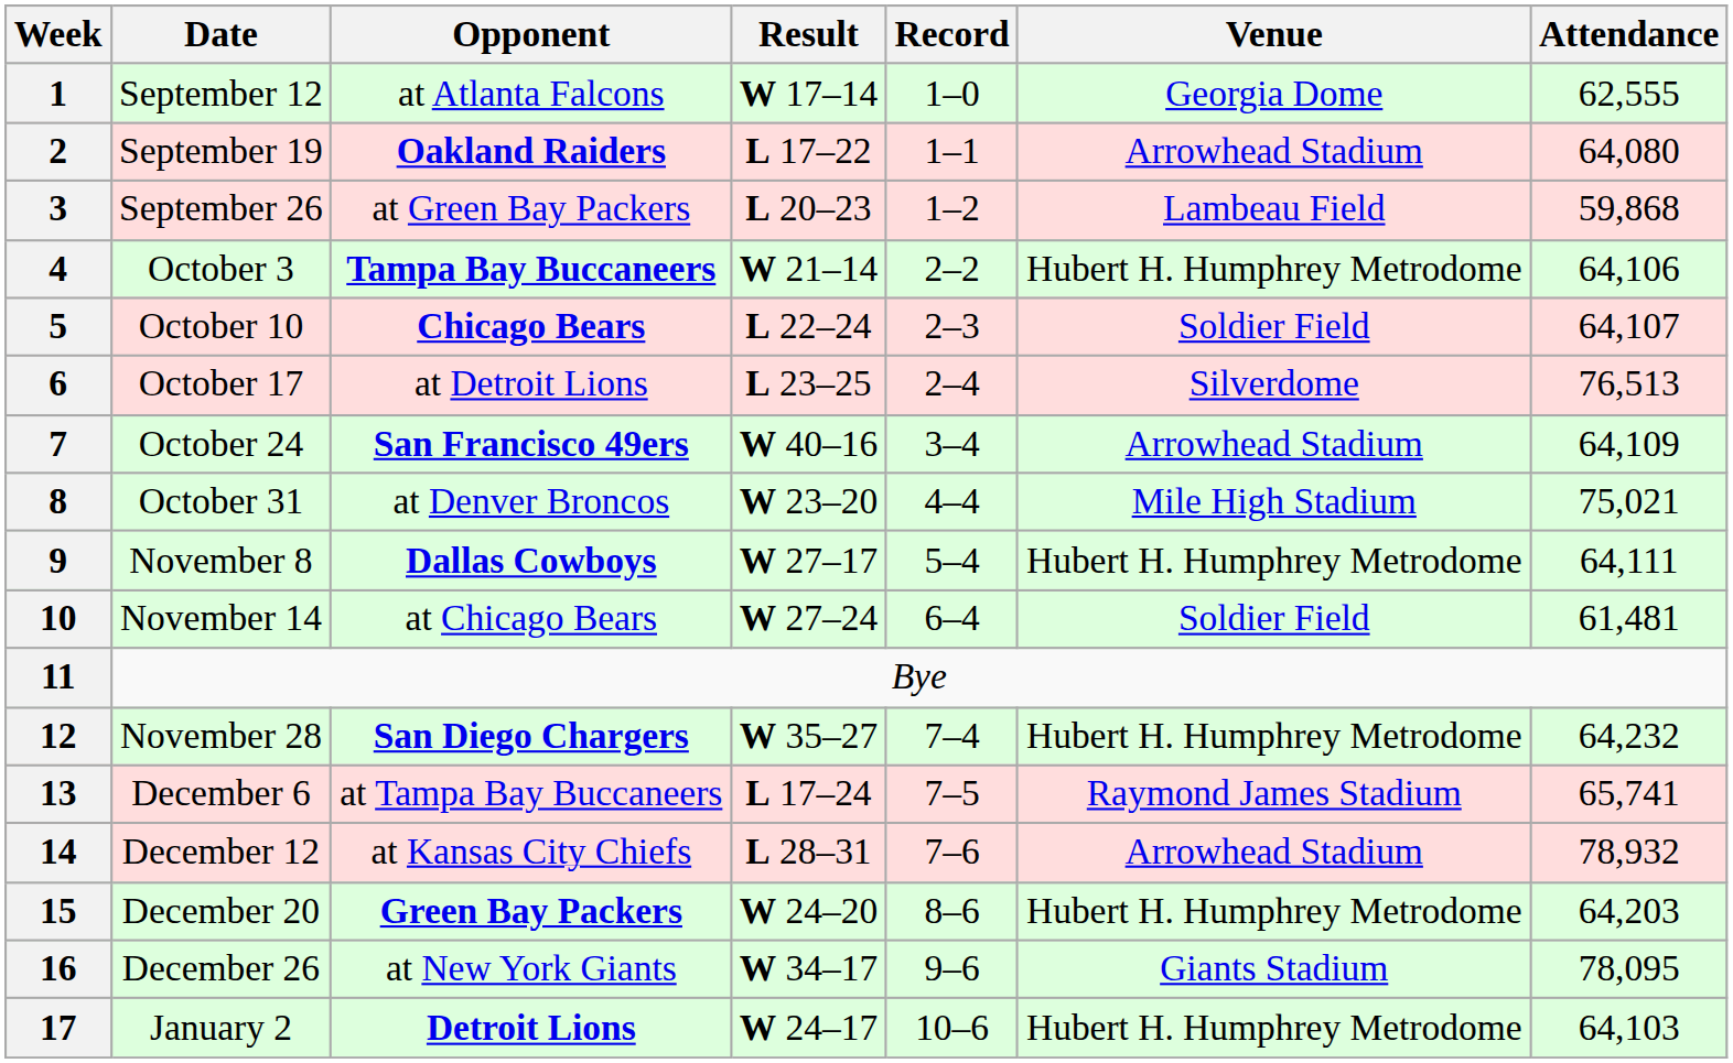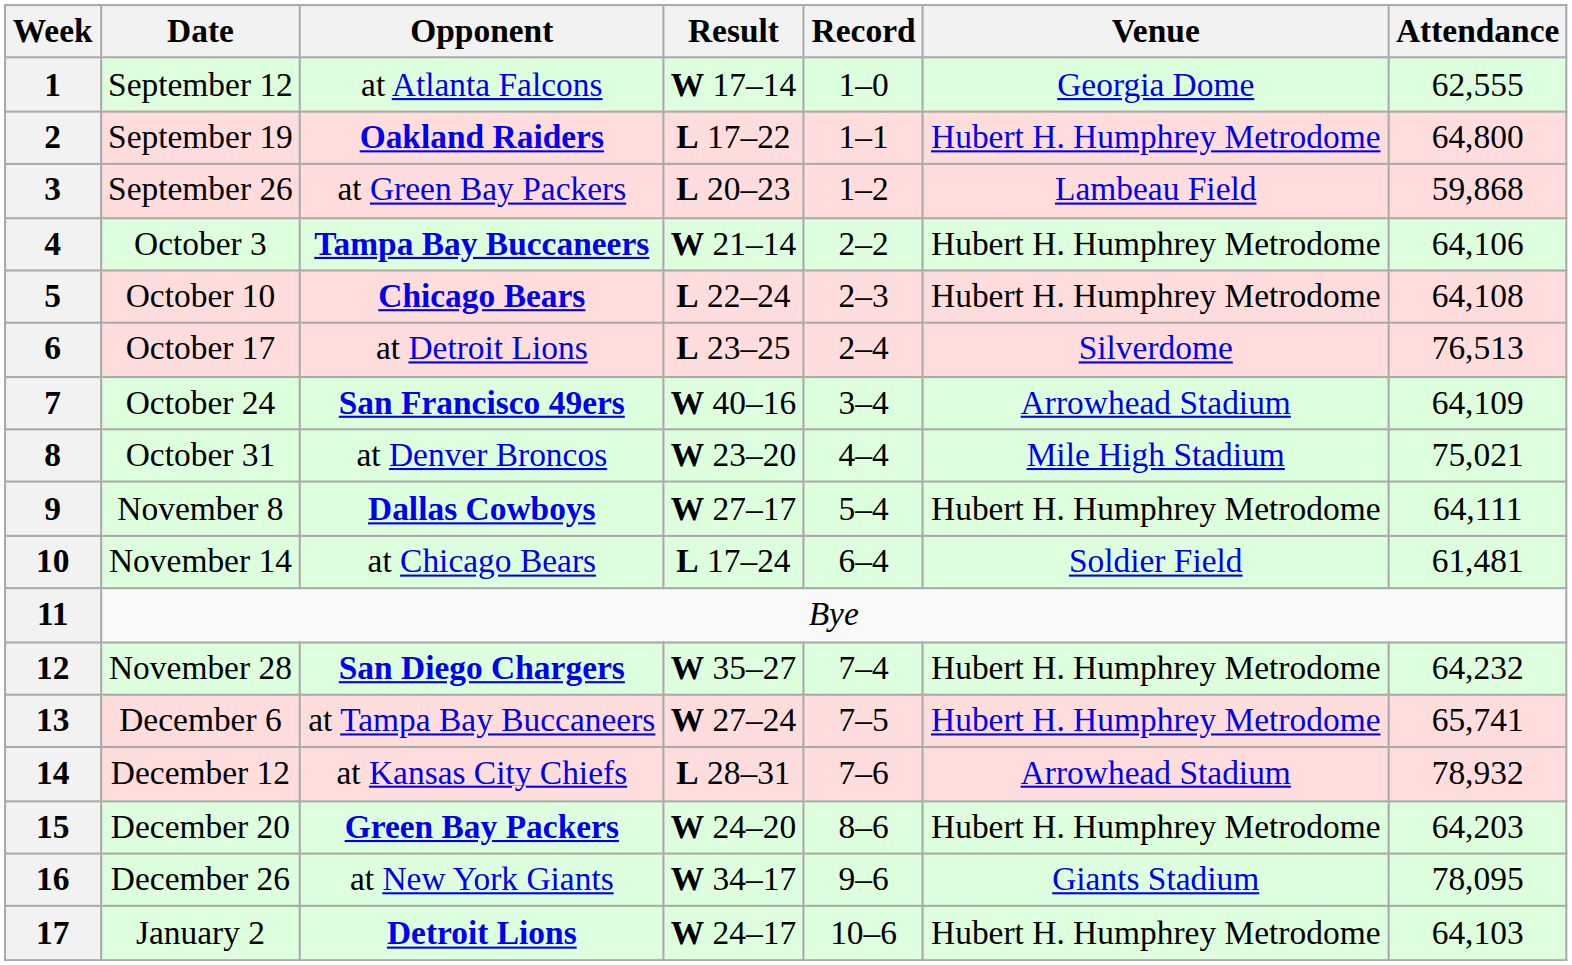2 | Venue: Arrowhead Stadium -> Hubert H. Humphrey Metrodome
2 | Attendance: 64,080 -> 64,800
5 | Venue: Soldier Field -> Hubert H. Humphrey Metrodome
5 | Attendance: 64,107 -> 64,108
10 | Result: W 27–24 -> L 17–24
13 | Result: L 17–24 -> W 27–24
13 | Venue: Raymond James Stadium -> Hubert H. Humphrey Metrodome
